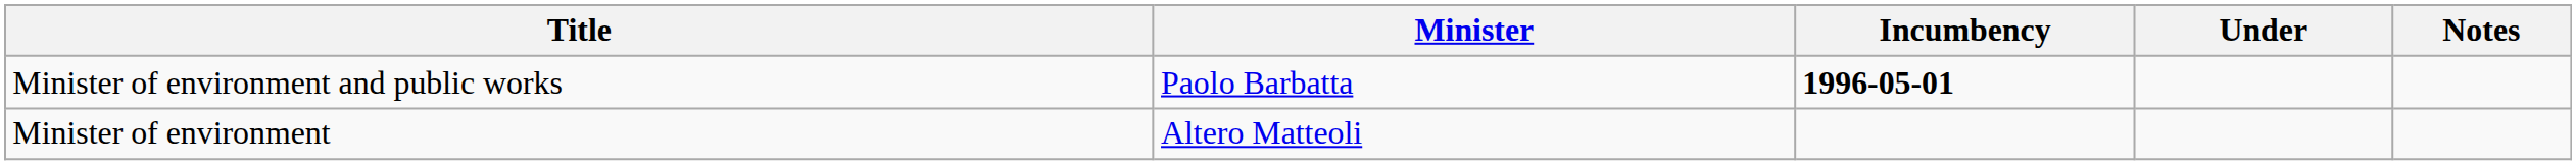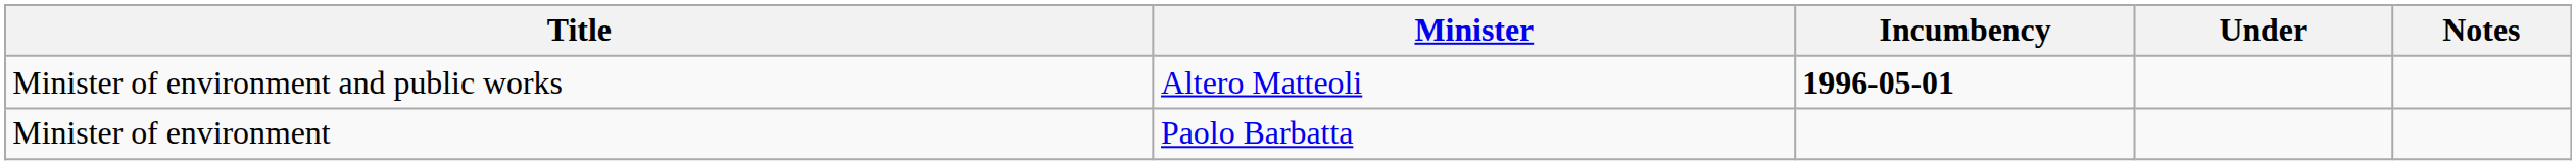Minister of environment and public works | Minister: Paolo Barbatta -> Altero Matteoli
Minister of environment | Minister: Altero Matteoli -> Paolo Barbatta
